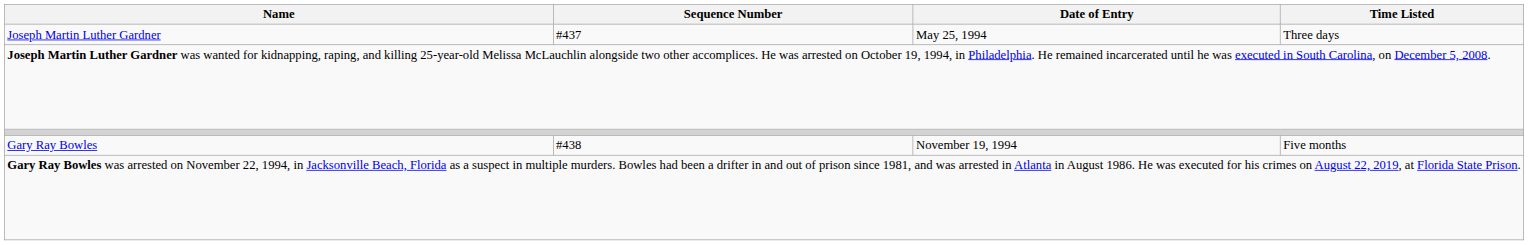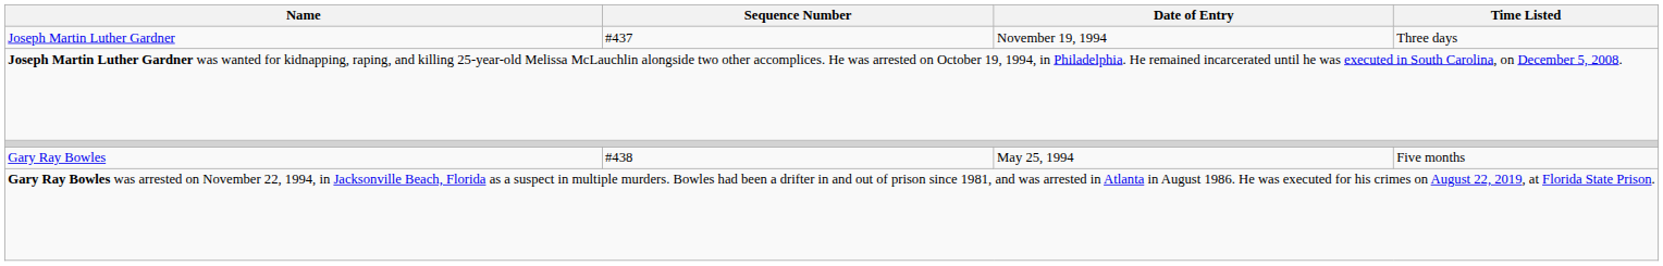Joseph Martin Luther Gardner | Date of Entry: May 25, 1994 -> November 19, 1994
Gary Ray Bowles | Date of Entry: November 19, 1994 -> May 25, 1994
